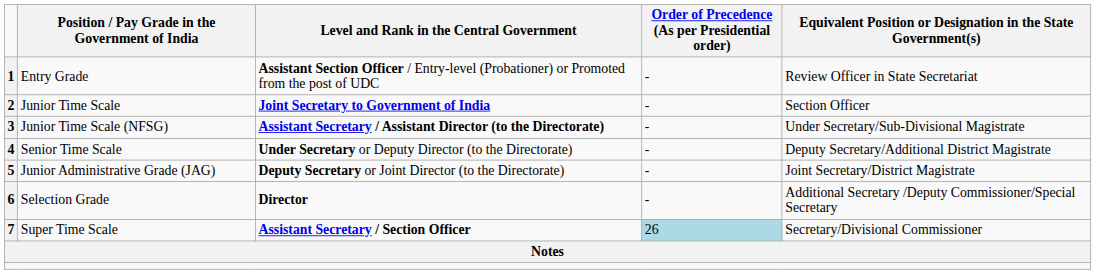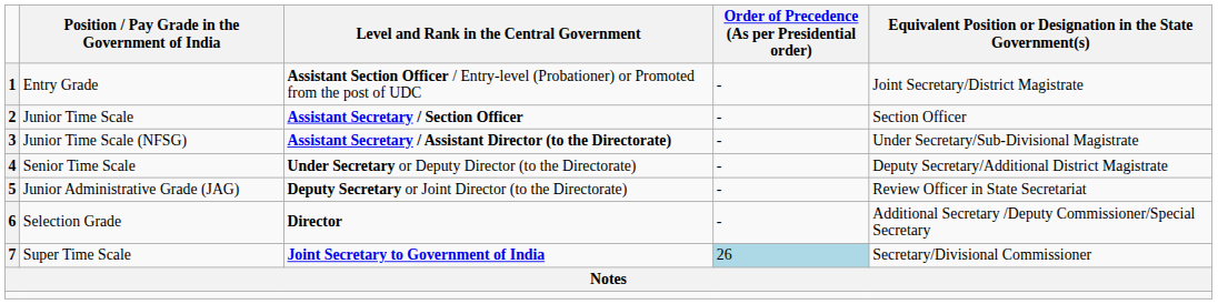Entry Grade | column 5: Review Officer in State Secretariat -> Joint Secretary/District Magistrate
Junior Time Scale | Level and Rank in the Central Government: Joint Secretary to Government of India -> Assistant Secretary / Section Officer
Junior Administrative Grade (JAG) | column 5: Joint Secretary/District Magistrate -> Review Officer in State Secretariat
Super Time Scale | Level and Rank in the Central Government: Assistant Secretary / Section Officer -> Joint Secretary to Government of India
